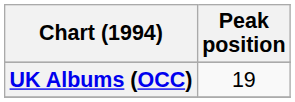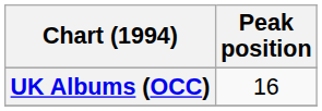UK Albums (OCC) | Peak position: 19 -> 16
